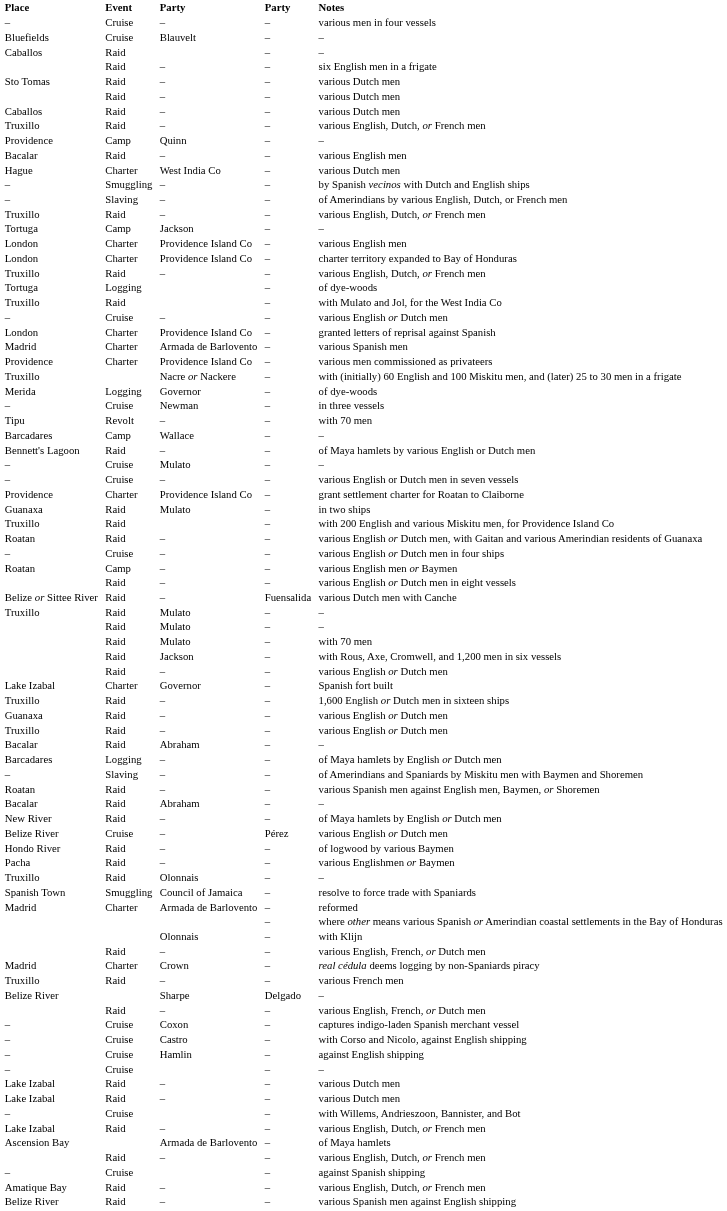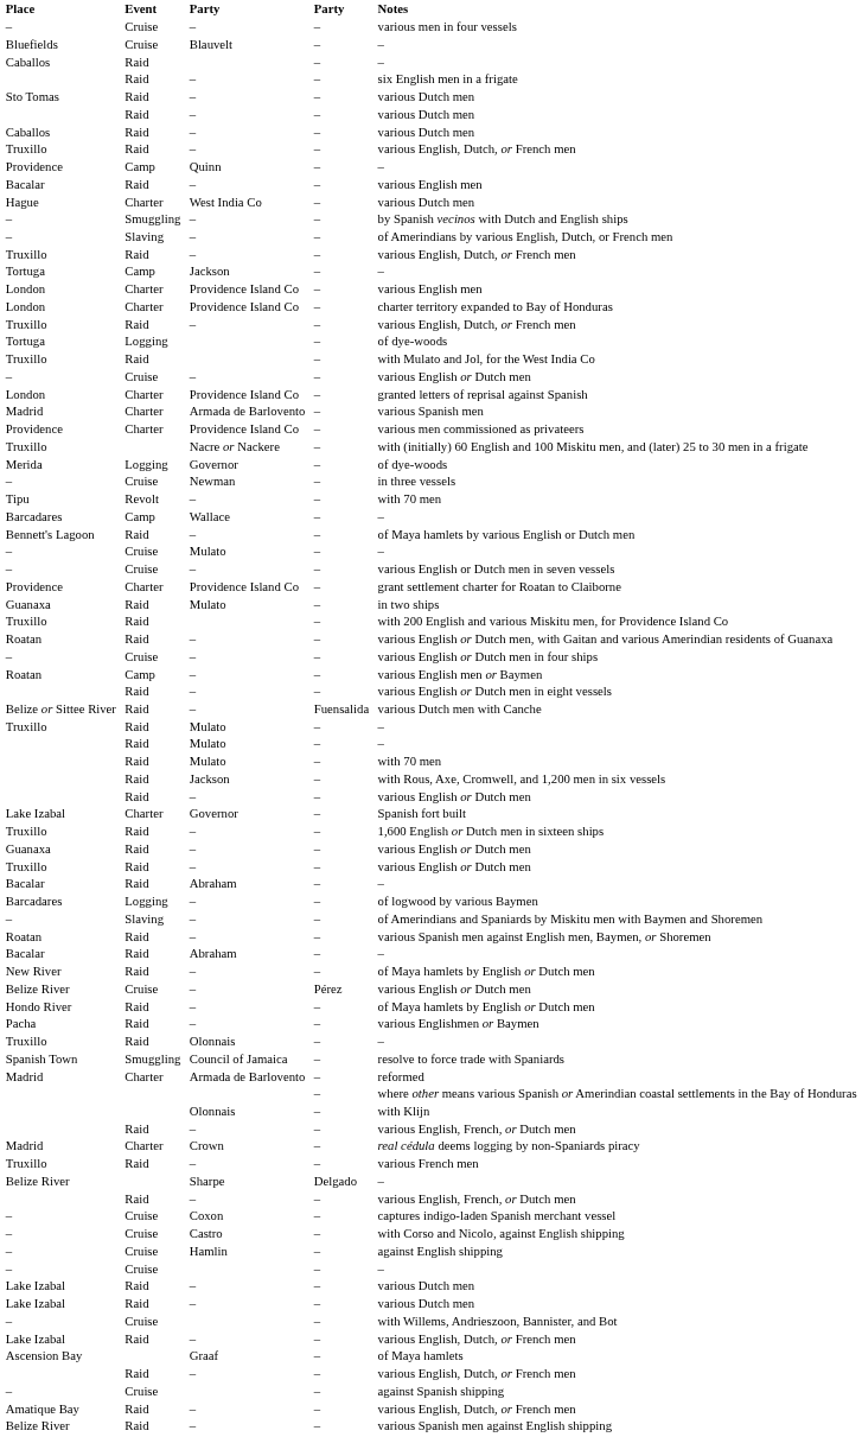Barcadares / Logging | Notes: of Maya hamlets by English or Dutch men -> of logwood by various Baymen
Hondo River | Notes: of logwood by various Baymen -> of Maya hamlets by English or Dutch men
Ascension Bay | column 5: Armada de Barlovento -> Graaf
